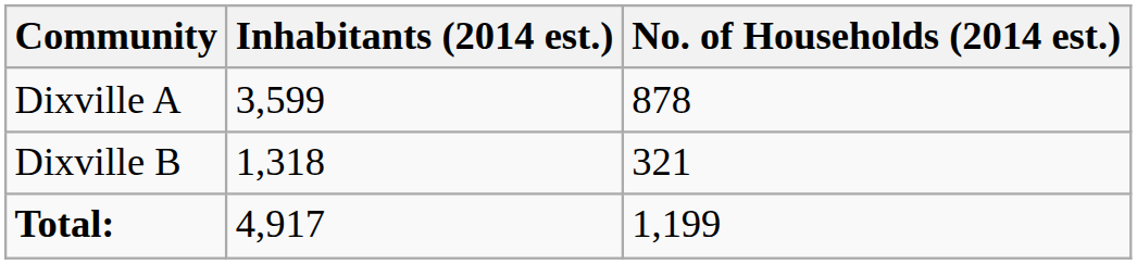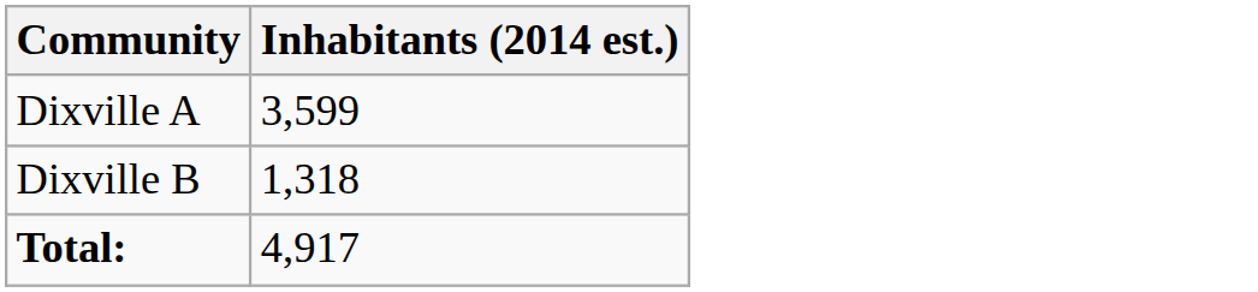- column: No. of Households (2014 est.) | 878 | 321 | 1,199
